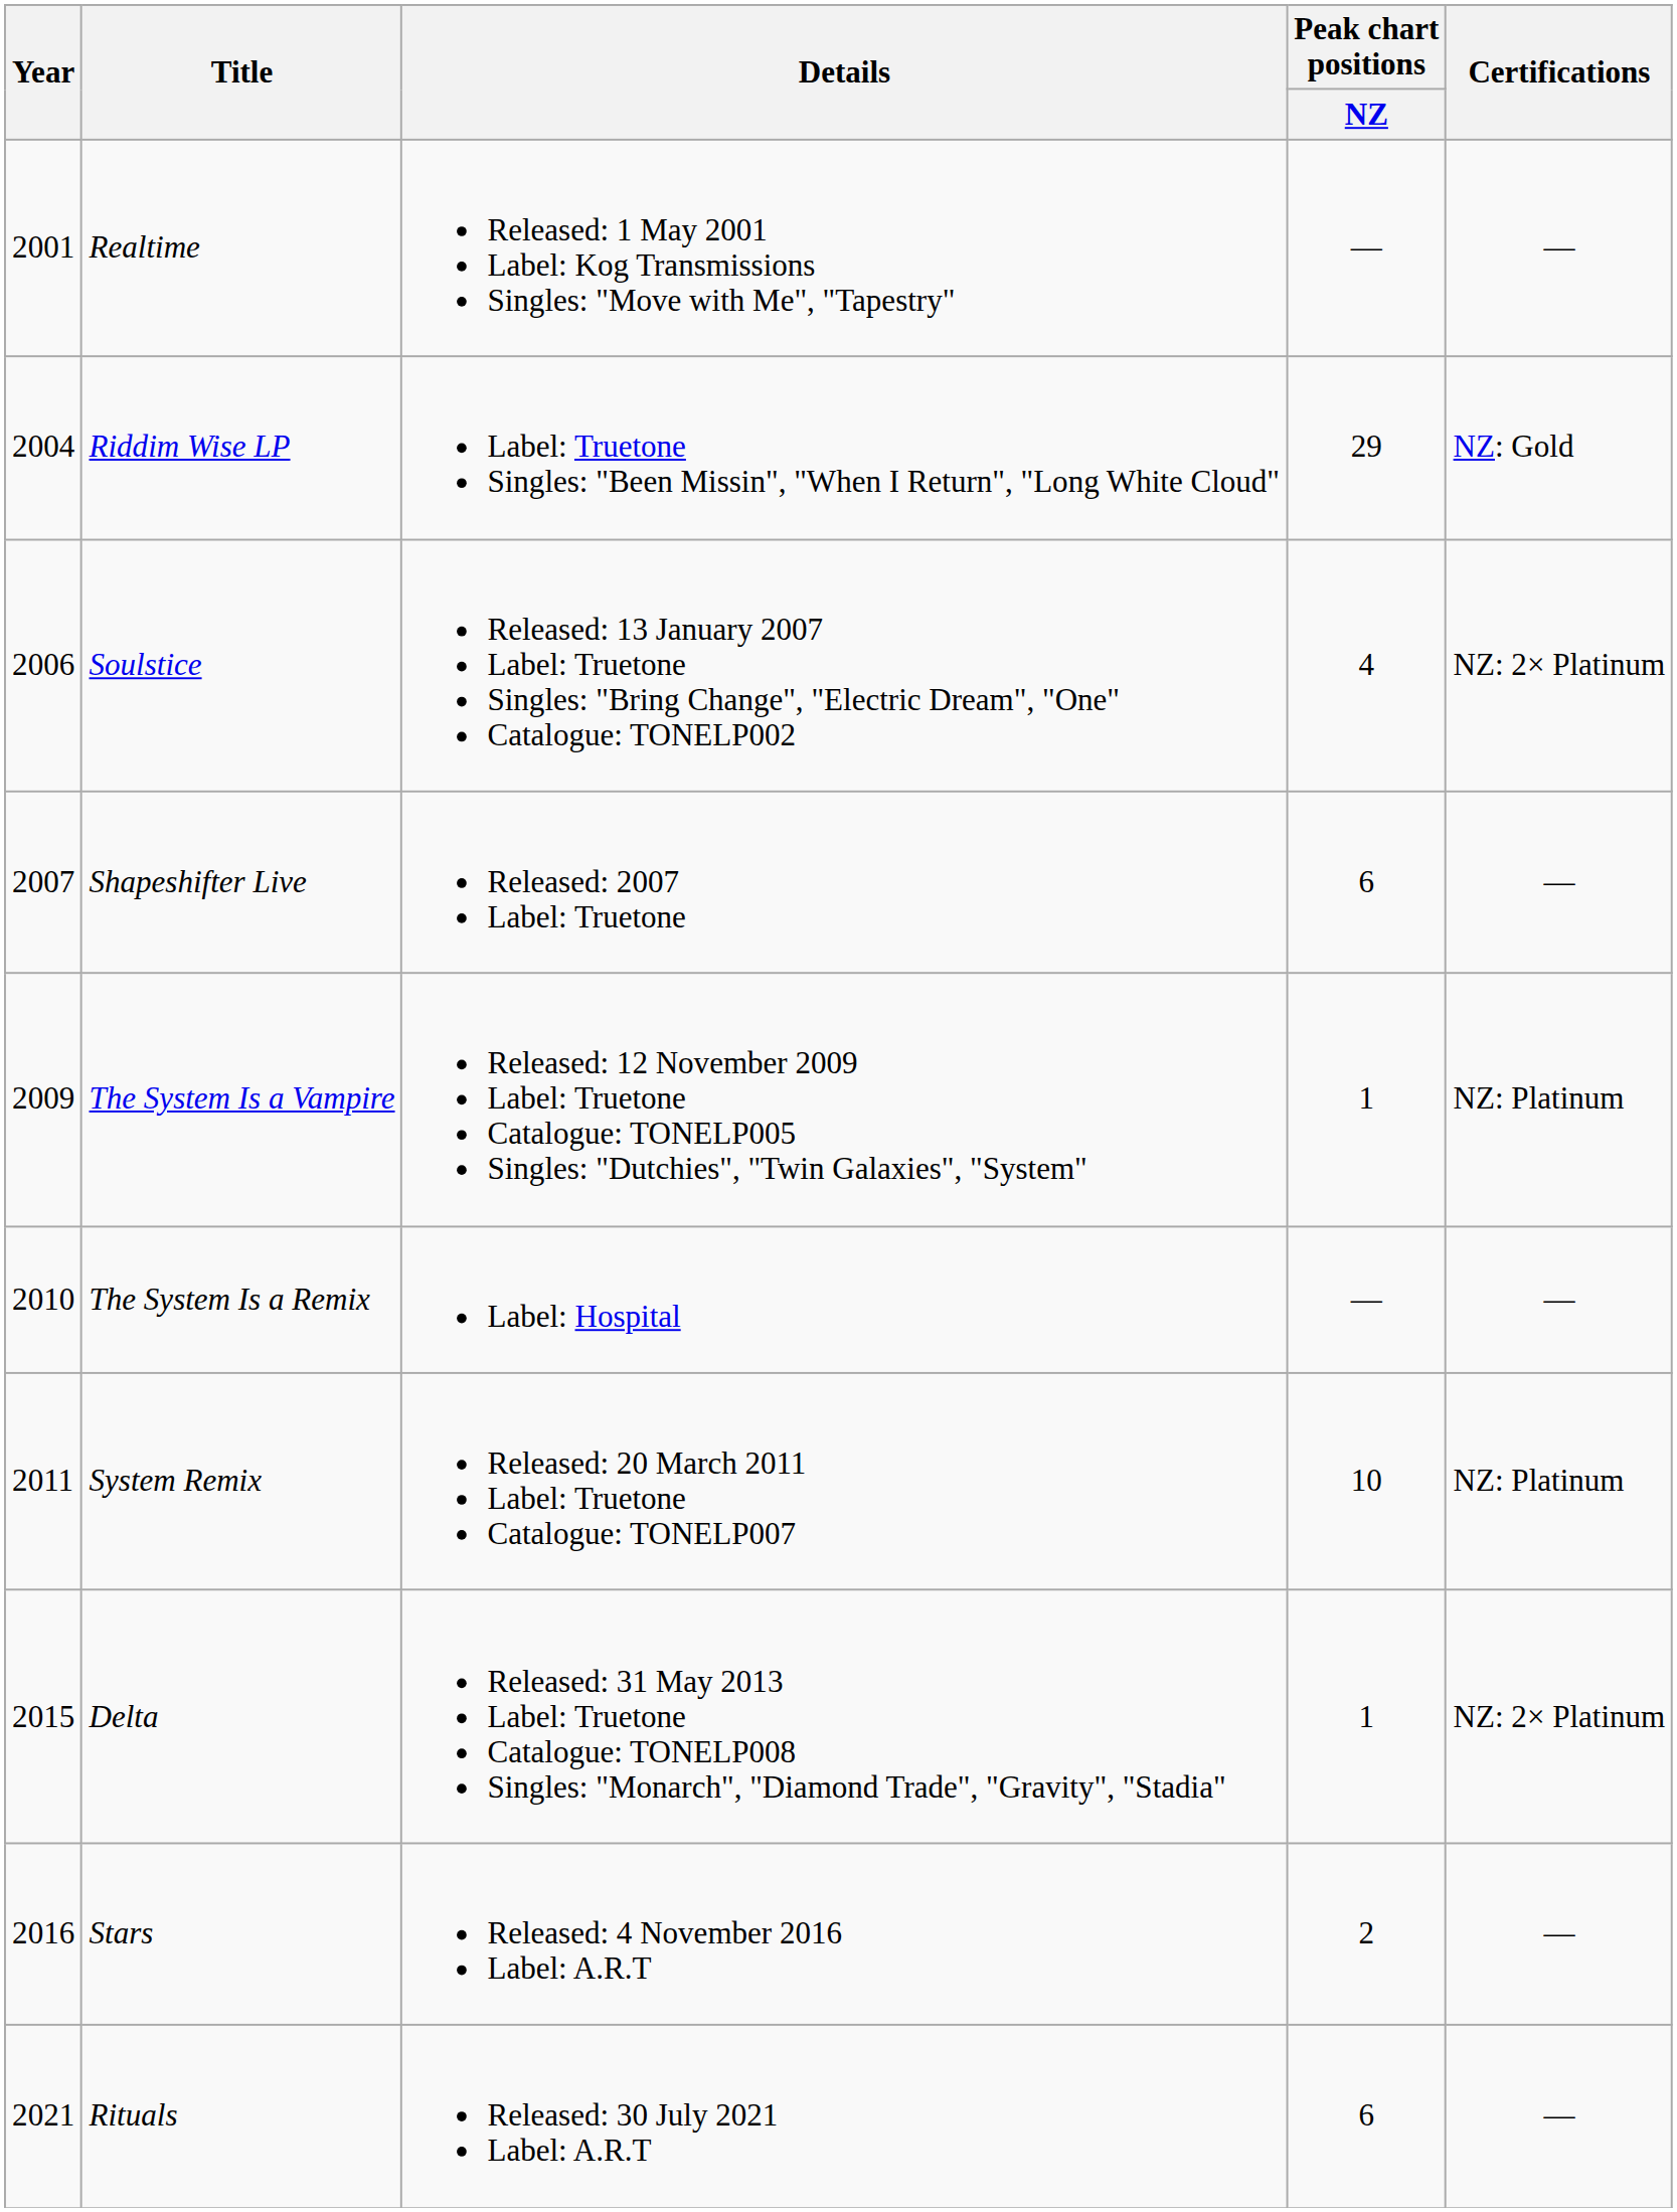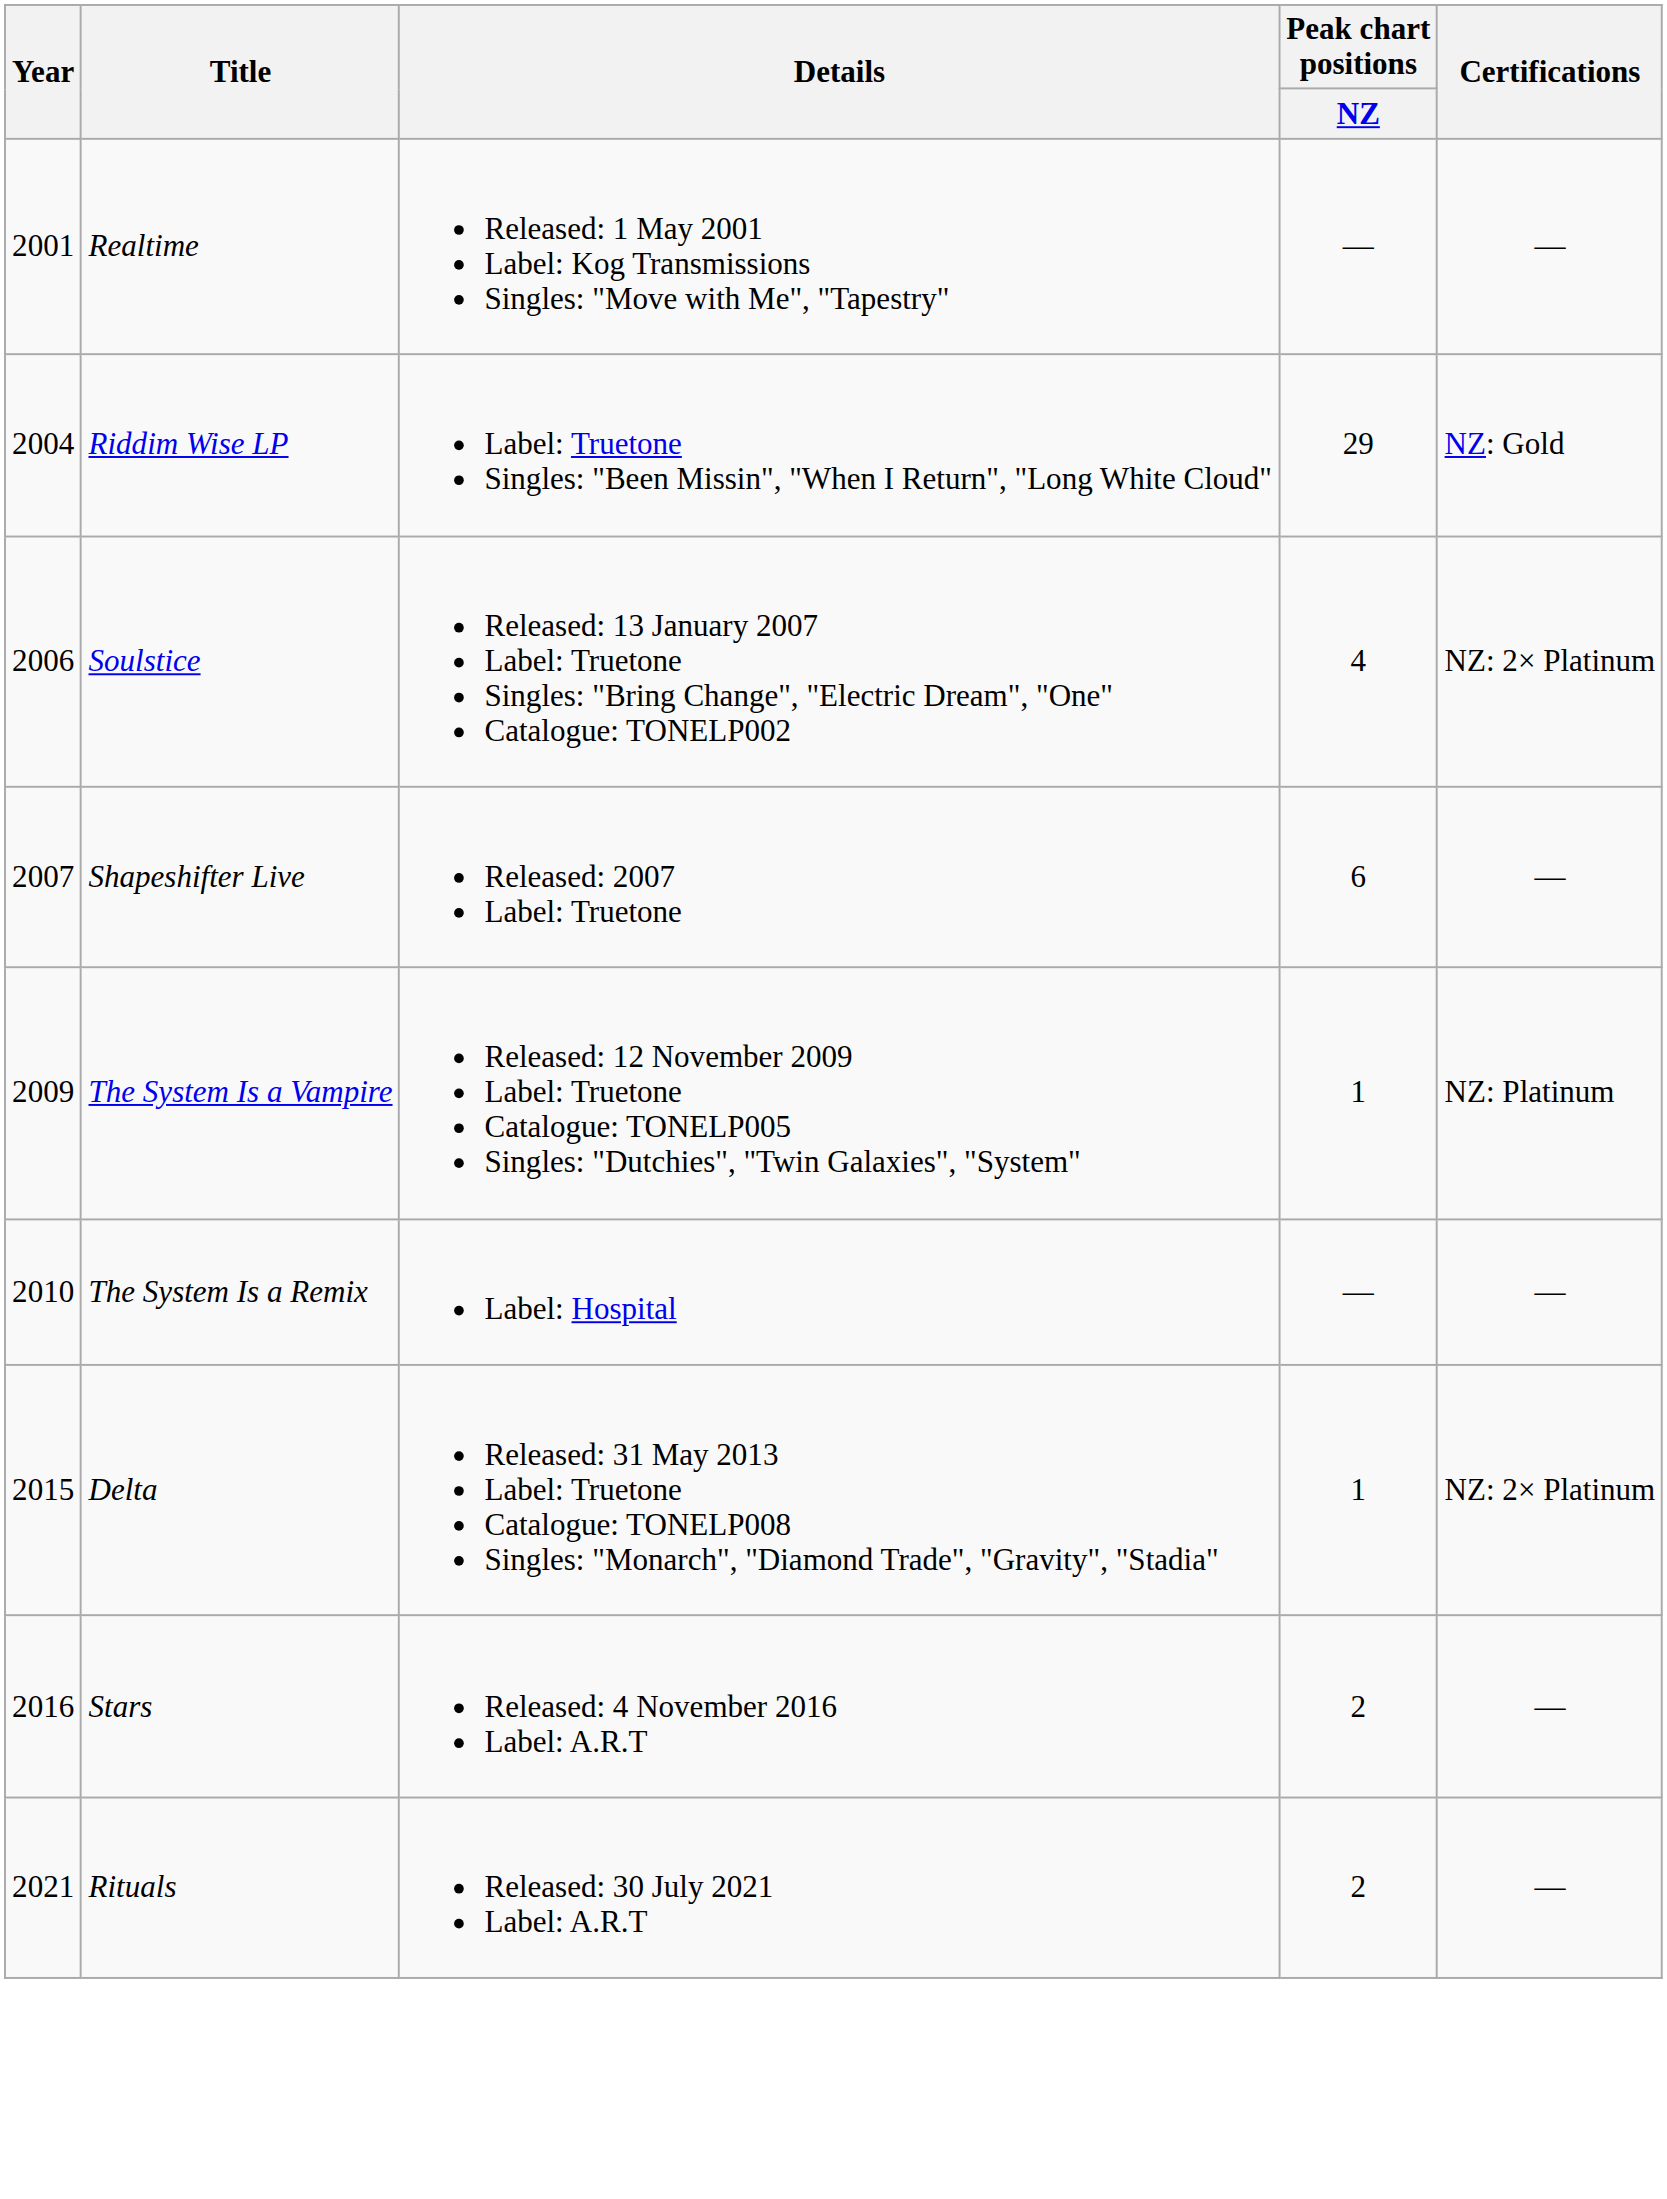- row: 2011 | System Remix | Released: 20 March 2011 Label: Truetone Catalogue: TONELP007 | 10 | NZ: Platinum
Rituals | Peak chart positions / NZ: 6 -> 2
